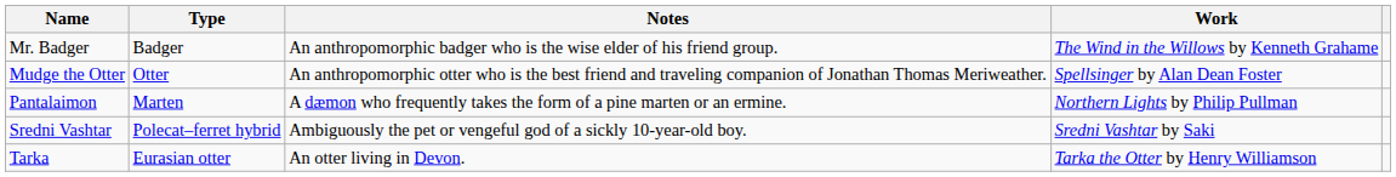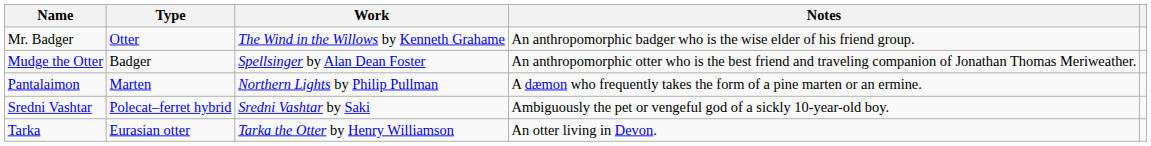columns swapped: Work <-> Notes
Mr. Badger | Type: Badger -> Otter
Mudge the Otter | Type: Otter -> Badger
